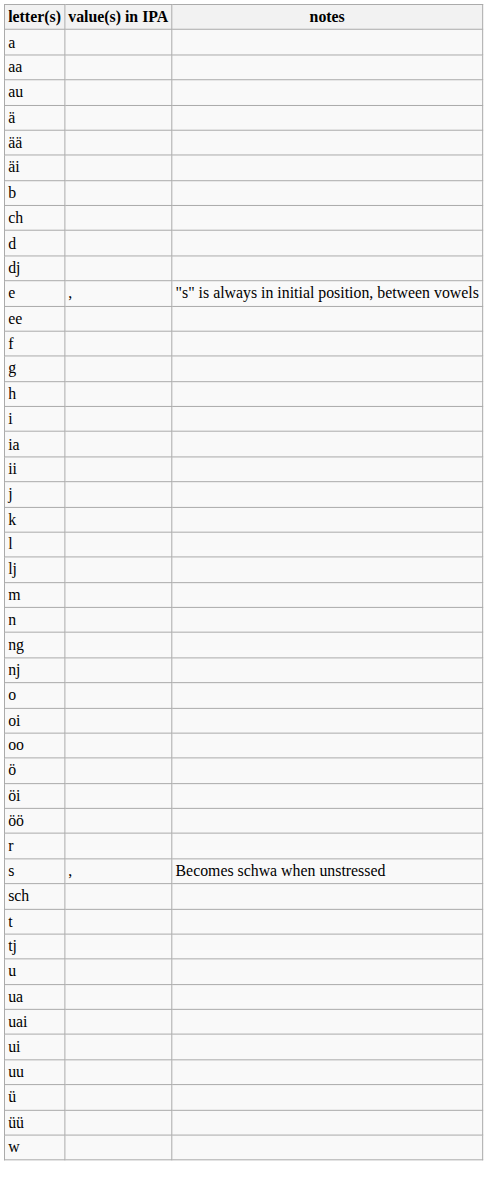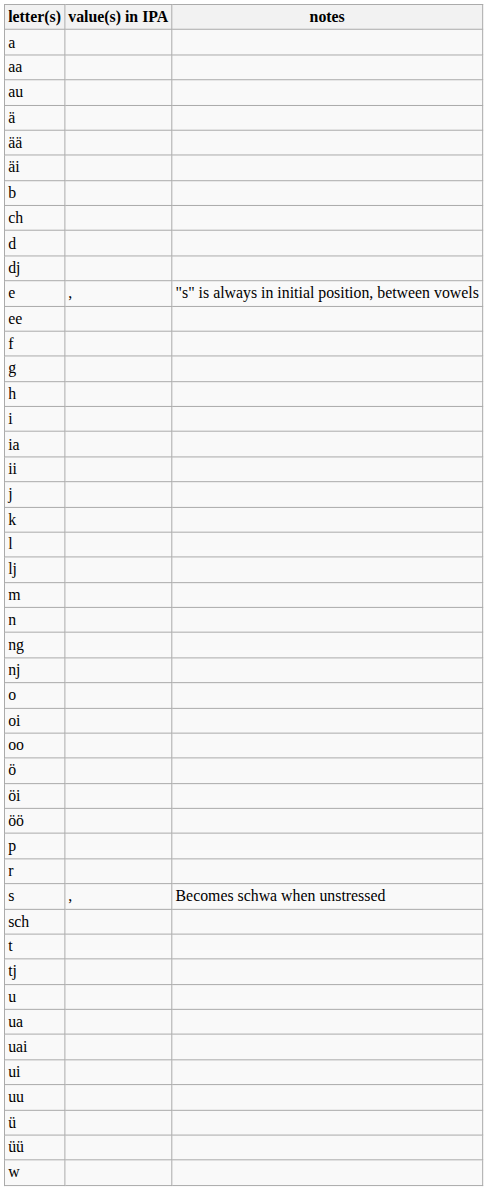+ row: p
